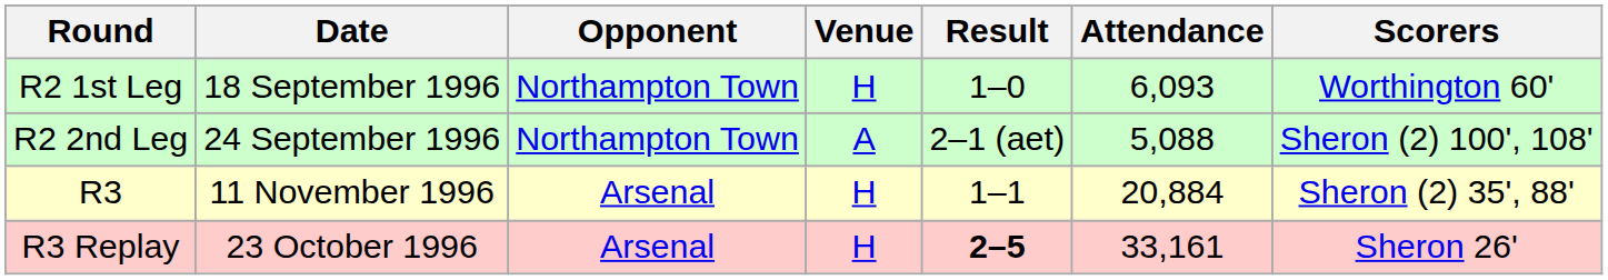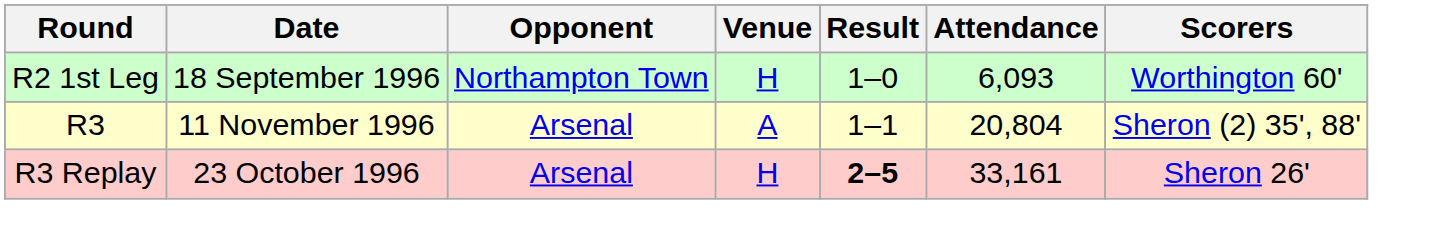- row: R2 2nd Leg | 24 September 1996 | Northampton Town | A | 2–1 (aet) | 5,088 | Sheron (2) 100', 108'
R3 | Venue: H -> A
R3 | Attendance: 20,884 -> 20,804
